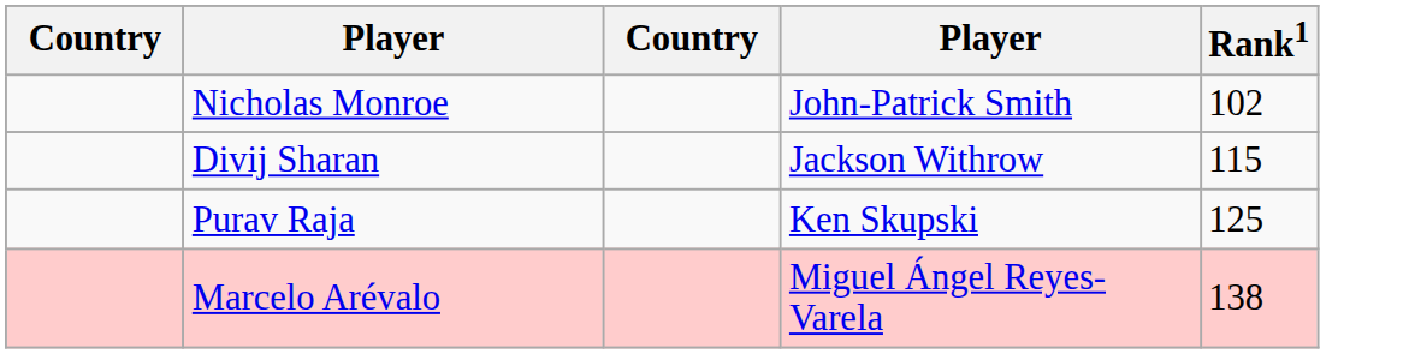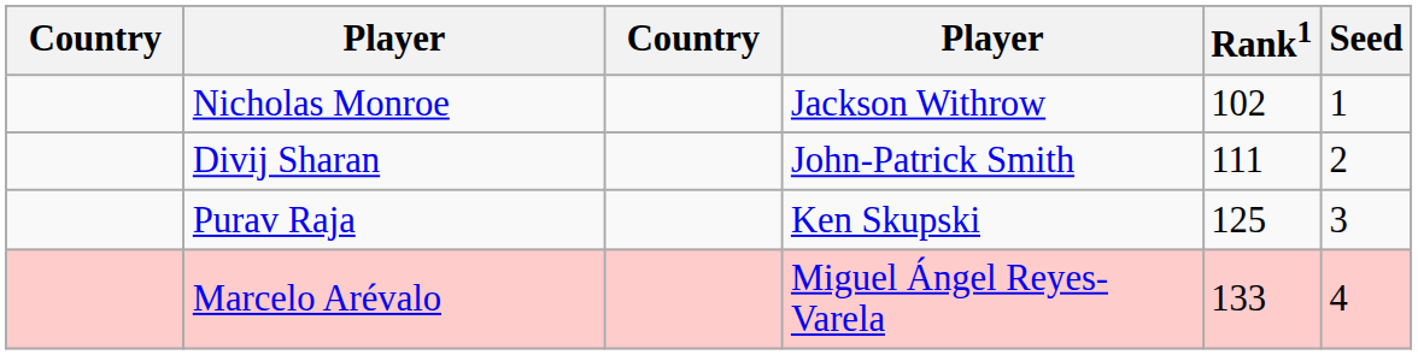+ column: Seed | 1 | 2 | 3 | 4
Nicholas Monroe | column 4: John-Patrick Smith -> Jackson Withrow
Divij Sharan | column 4: Jackson Withrow -> John-Patrick Smith
Divij Sharan | Rank1: 115 -> 111
Marcelo Arévalo | Rank1: 138 -> 133
